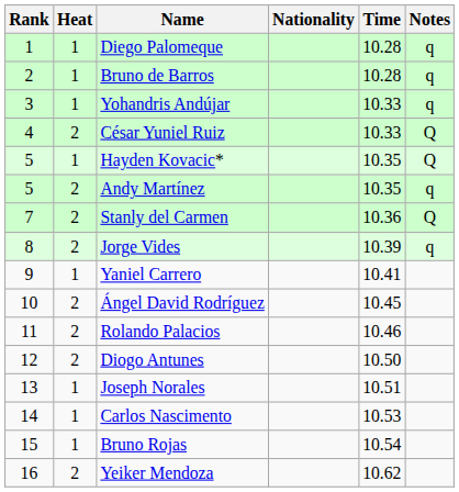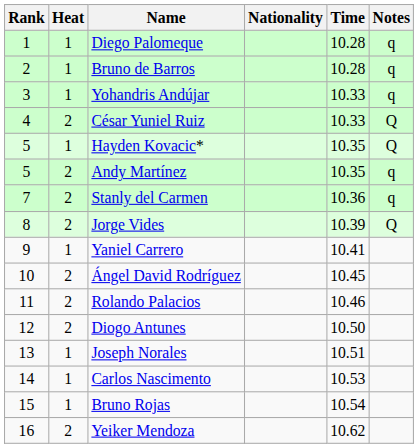Stanly del Carmen | Notes: Q -> q
Jorge Vides | Notes: q -> Q
